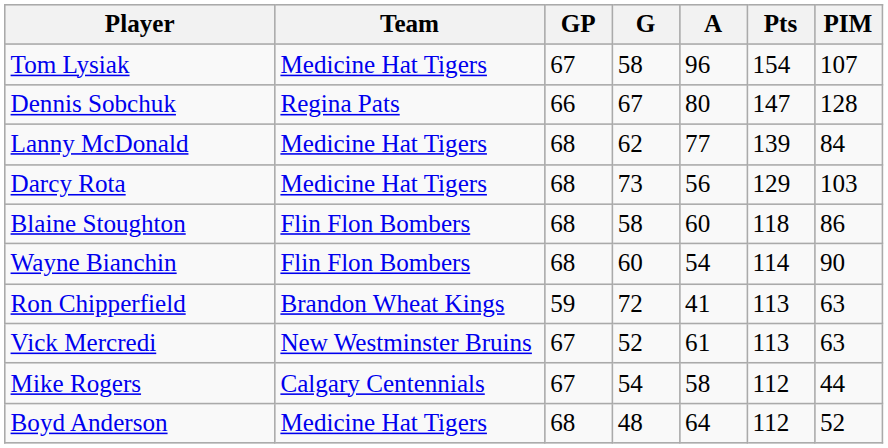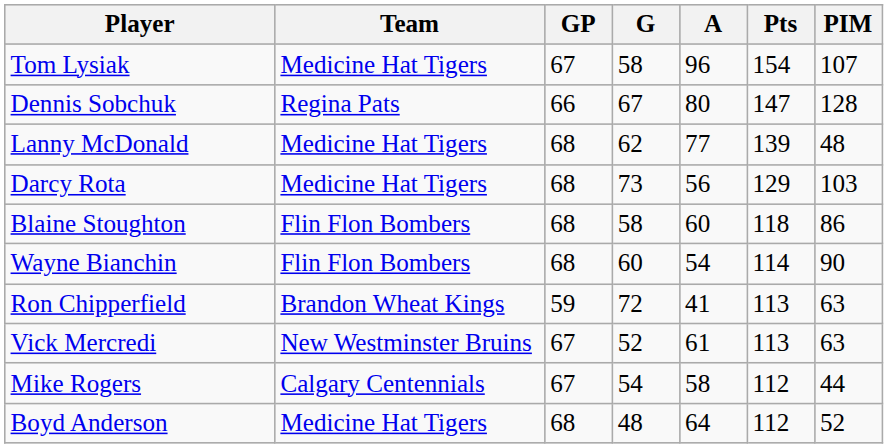Lanny McDonald | PIM: 84 -> 48
